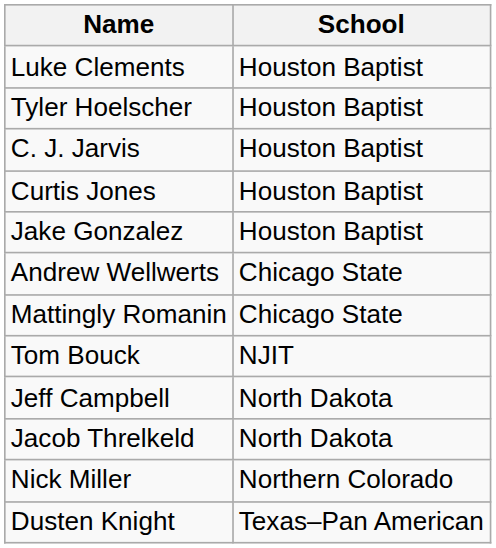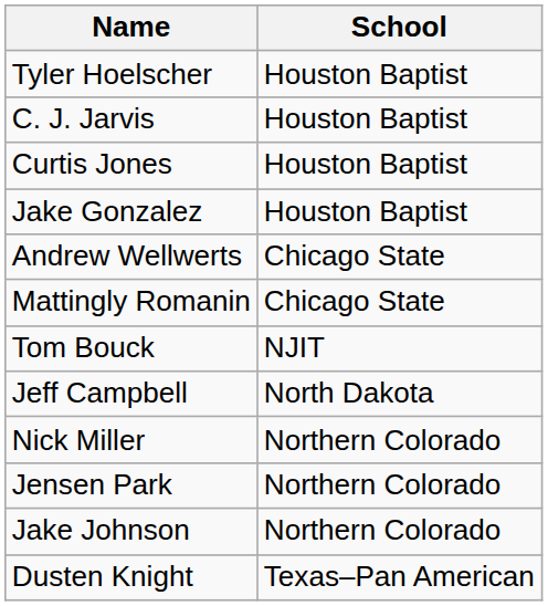- row: Luke Clements | Houston Baptist
- row: Jacob Threlkeld | North Dakota
+ row: Jensen Park | Northern Colorado
+ row: Jake Johnson | Northern Colorado
